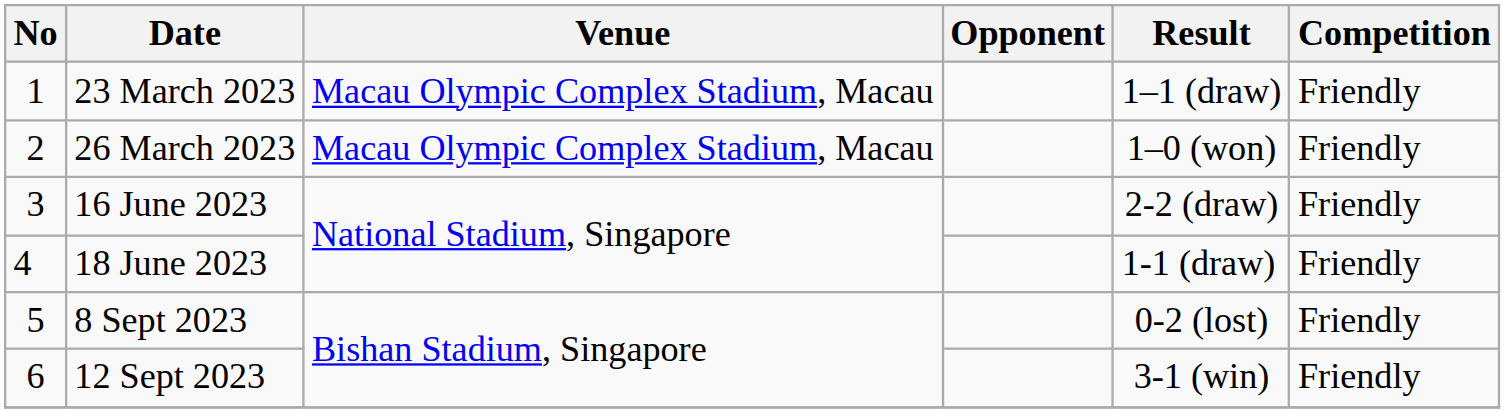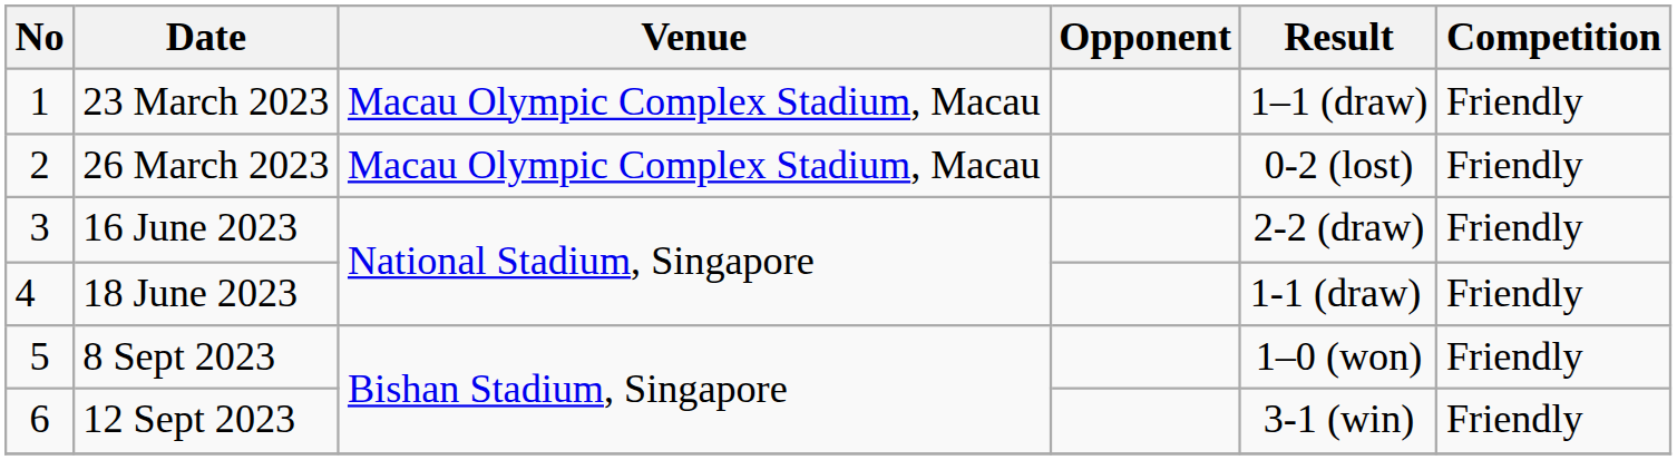26 March 2023 | Result: 1–0 (won) -> 0-2 (lost)
8 Sept 2023 | Result: 0-2 (lost) -> 1–0 (won)
